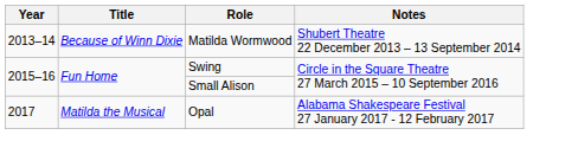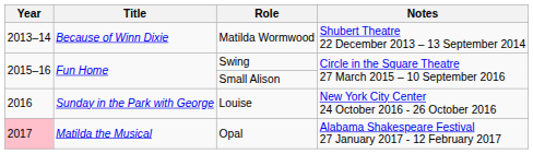+ row: 2016 | Sunday in the Park with George | Louise | New York City Center 24 October 2016 - 26 October 2016
Opal | Year: no background -> pink background
